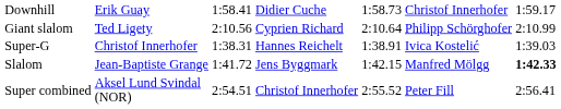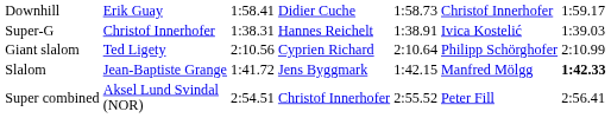rows swapped: Super-G <-> Giant slalom
